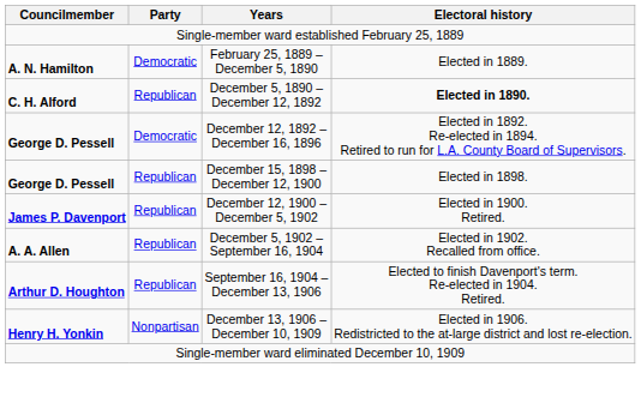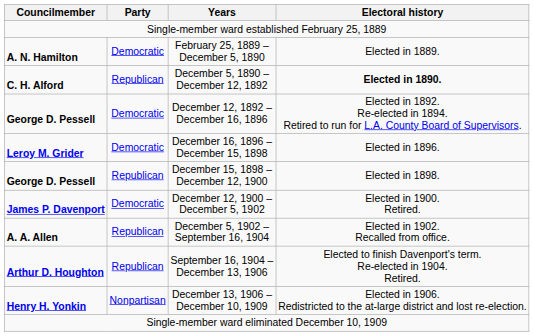+ row: Leroy M. Grider | Democratic | December 16, 1896 – December 15, 1898 | Elected in 1896.
December 12, 1900 – December 5, 1902 | Party: Republican -> Democratic
